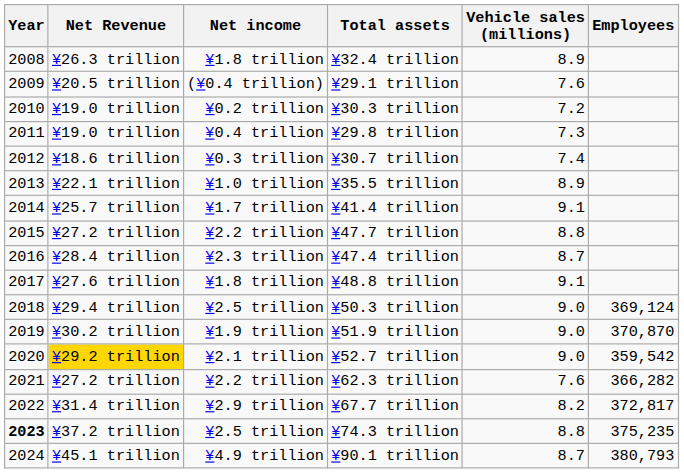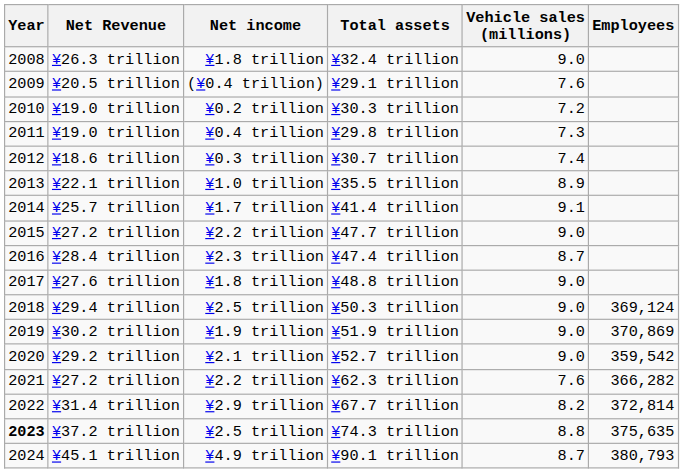¥32.4 trillion | Vehicle sales (millions): 8.9 -> 9.0
¥47.7 trillion | Vehicle sales (millions): 8.8 -> 9.0
¥48.8 trillion | Vehicle sales (millions): 9.1 -> 9.0
¥51.9 trillion | Employees: 370,870 -> 370,869
¥52.7 trillion | Net Revenue: gold background -> no background
¥67.7 trillion | Employees: 372,817 -> 372,814
¥74.3 trillion | Employees: 375,235 -> 375,635
